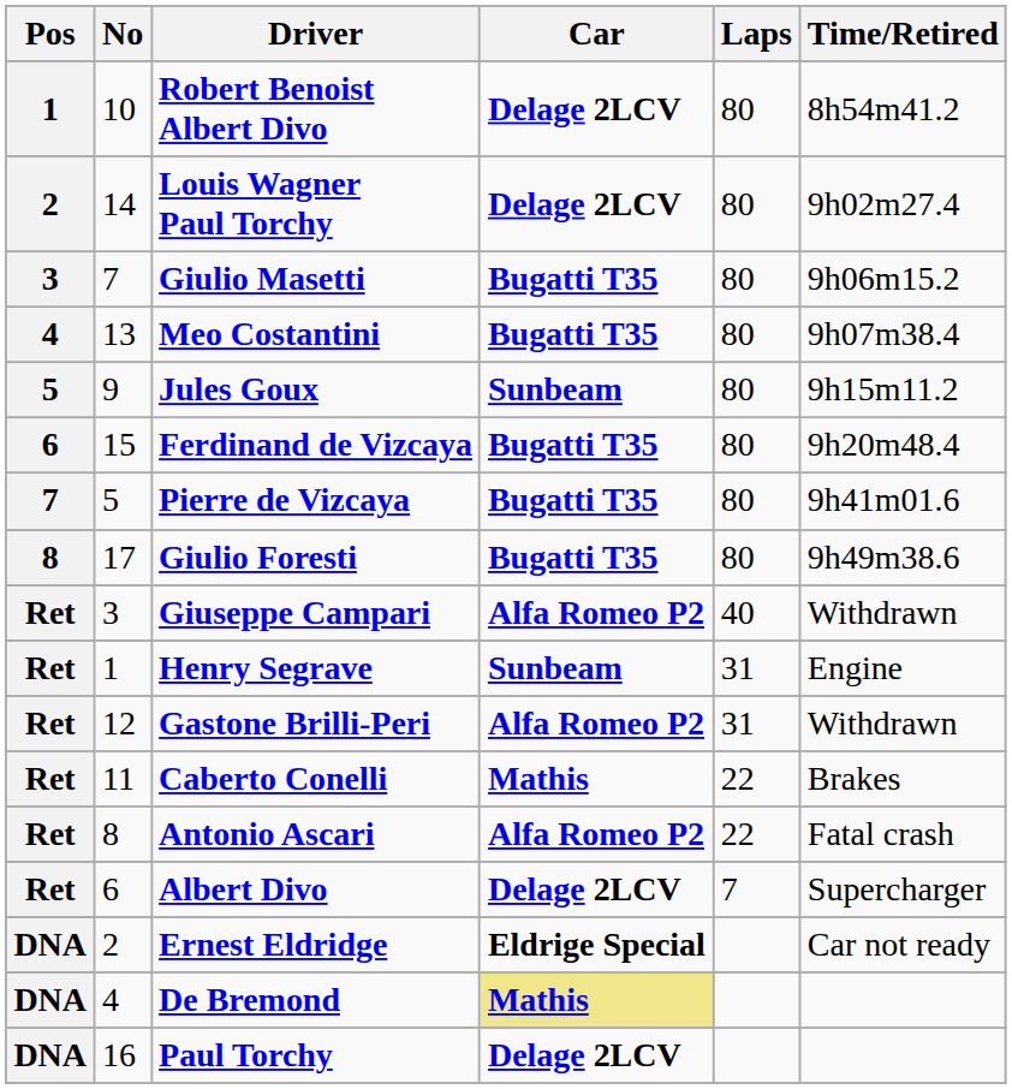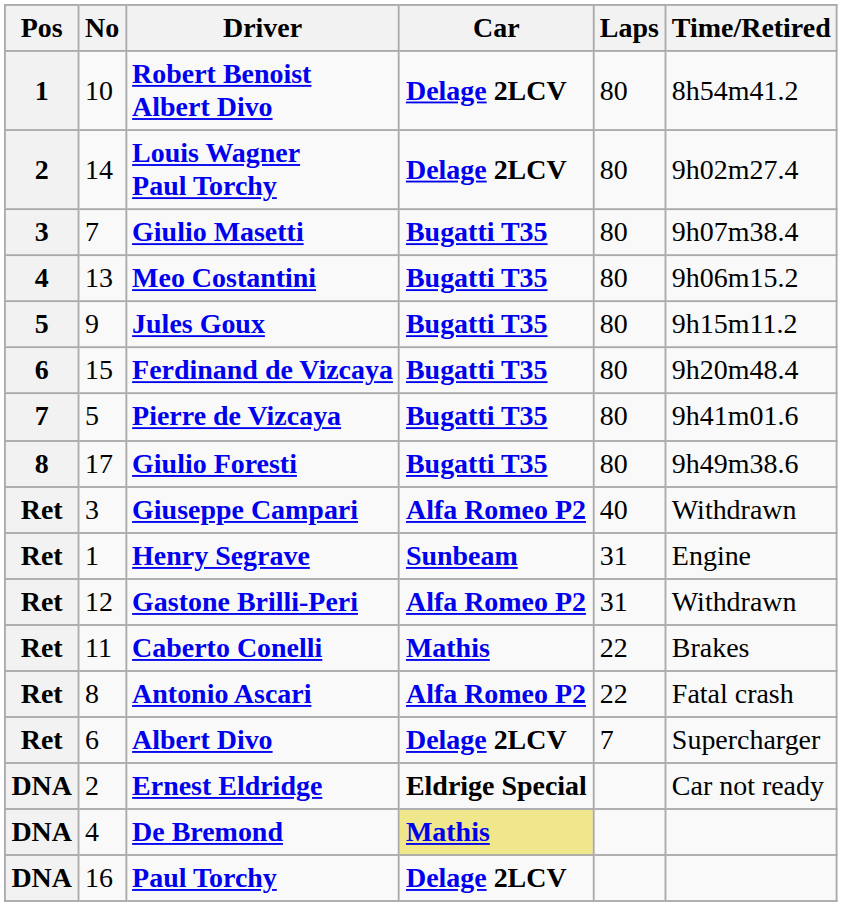Giulio Masetti | Time/Retired: 9h06m15.2 -> 9h07m38.4
Meo Costantini | Time/Retired: 9h07m38.4 -> 9h06m15.2
Jules Goux | Car: Sunbeam -> Bugatti T35
